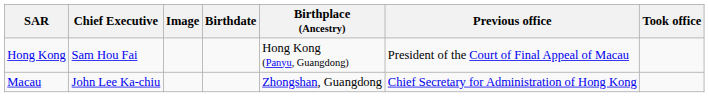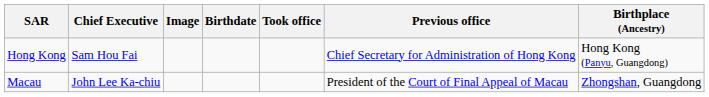columns swapped: Birthplace (Ancestry) <-> Took office
Hong Kong | Previous office: President of the Court of Final Appeal of Macau -> Chief Secretary for Administration of Hong Kong
Macau | Previous office: Chief Secretary for Administration of Hong Kong -> President of the Court of Final Appeal of Macau
